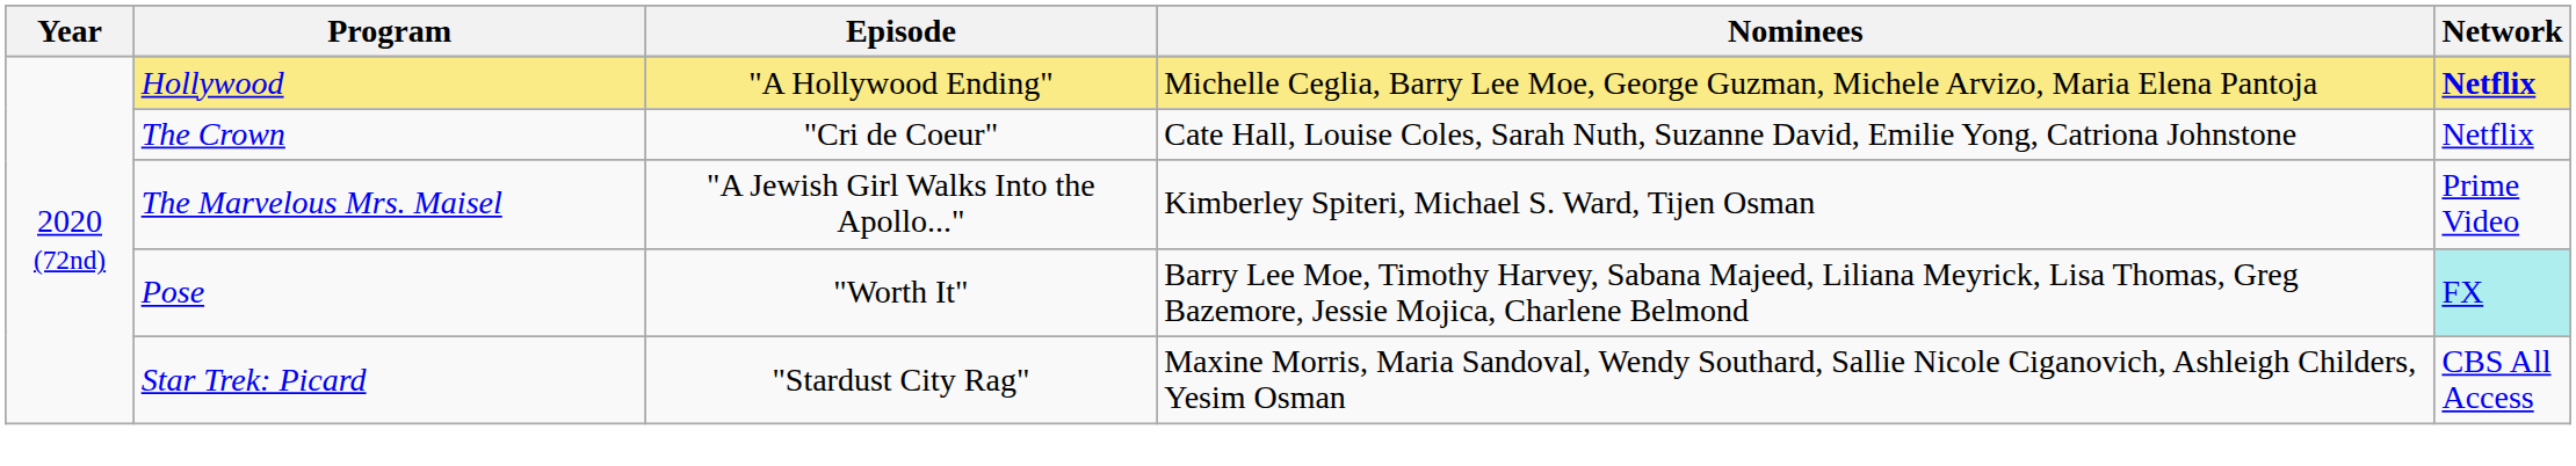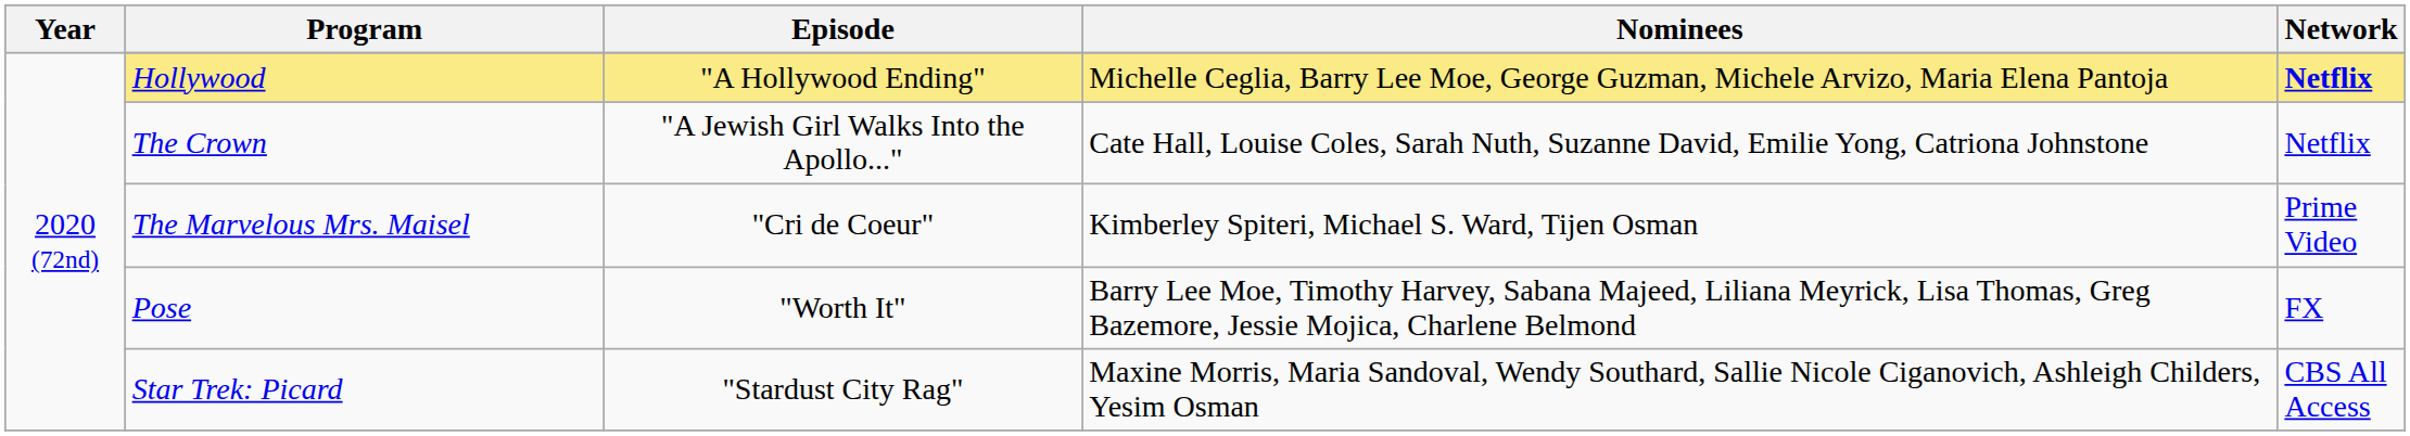The Crown | Episode: "Cri de Coeur" -> "A Jewish Girl Walks Into the Apollo..."
The Marvelous Mrs. Maisel | Episode: "A Jewish Girl Walks Into the Apollo..." -> "Cri de Coeur"
Pose | Network: paleturquoise background -> no background
